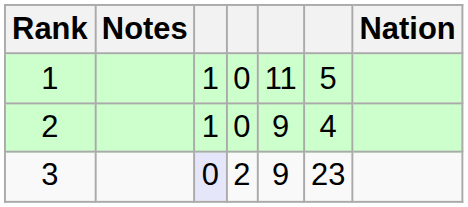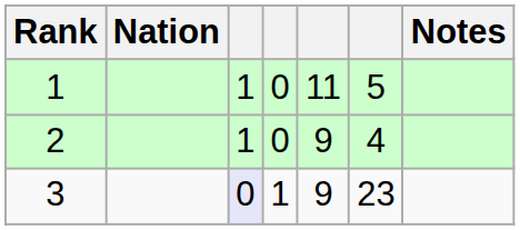columns swapped: Nation <-> Notes
3 | column 4: 2 -> 1
